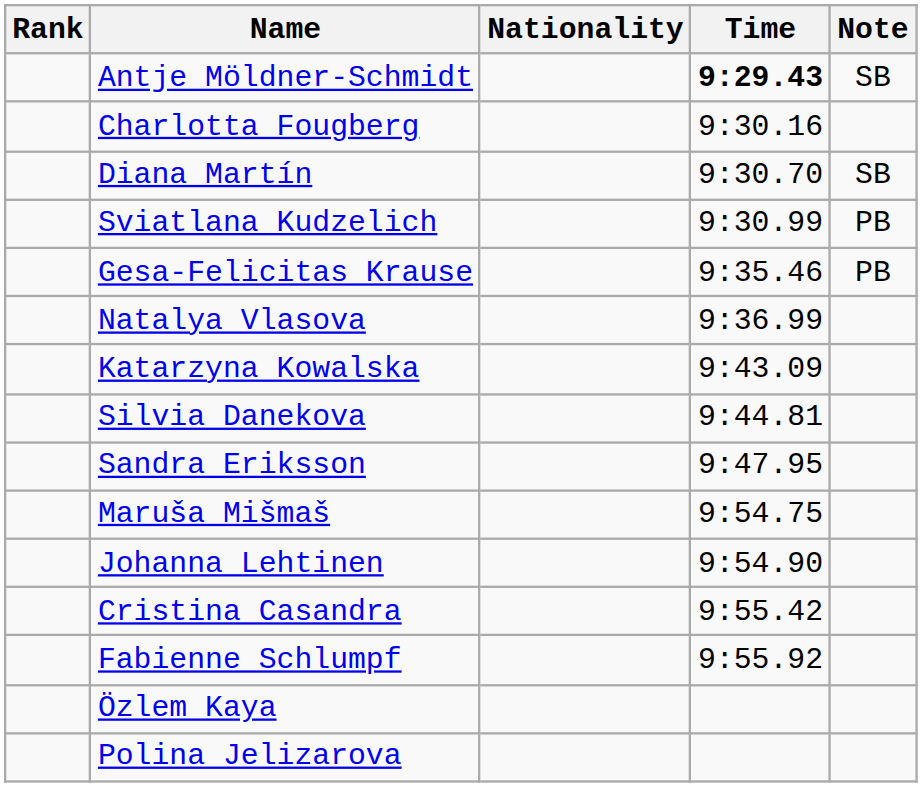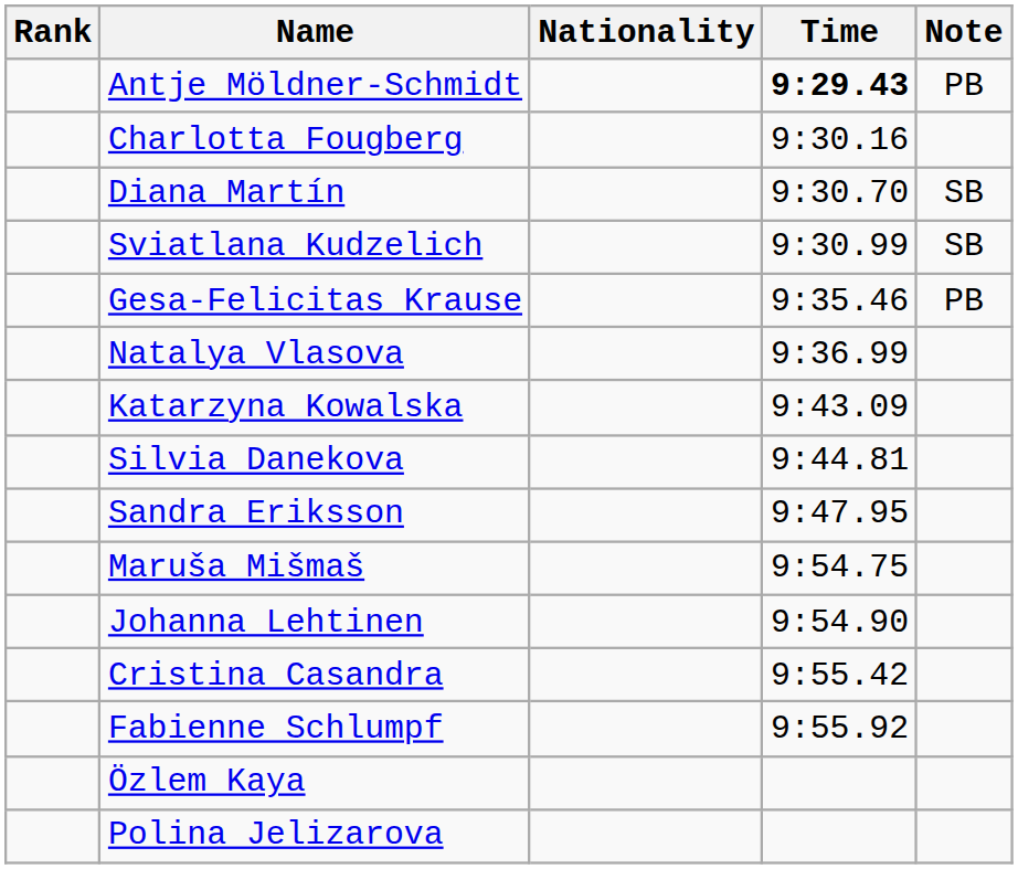Antje Möldner-Schmidt | Note: SB -> PB
Sviatlana Kudzelich | Note: PB -> SB
